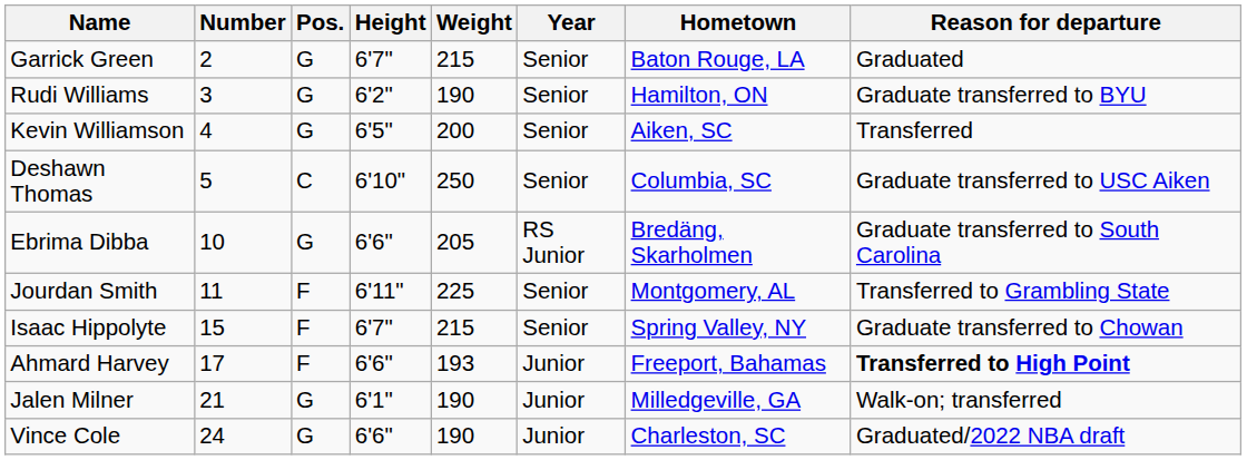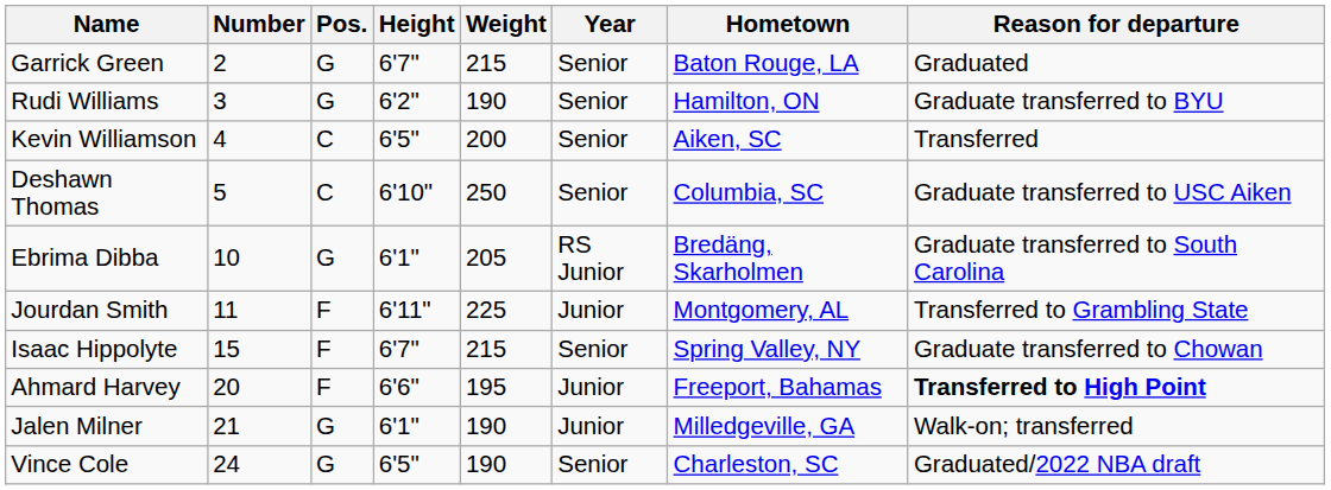Kevin Williamson | Pos.: G -> C
Ebrima Dibba | Height: 6'6" -> 6'1"
Jourdan Smith | Year: Senior -> Junior
Ahmard Harvey | Number: 17 -> 20
Ahmard Harvey | Weight: 193 -> 195
Vince Cole | Height: 6'6" -> 6'5"
Vince Cole | Year: Junior -> Senior
